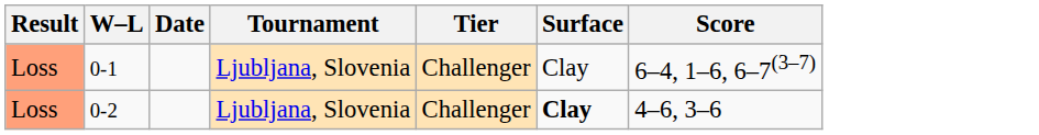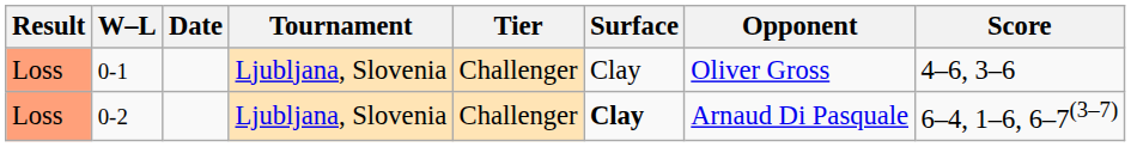+ column: Opponent | Oliver Gross | Arnaud Di Pasquale
0-1 | Score: 6–4, 1–6, 6–7(3–7) -> 4–6, 3–6
0-2 | Score: 4–6, 3–6 -> 6–4, 1–6, 6–7(3–7)
